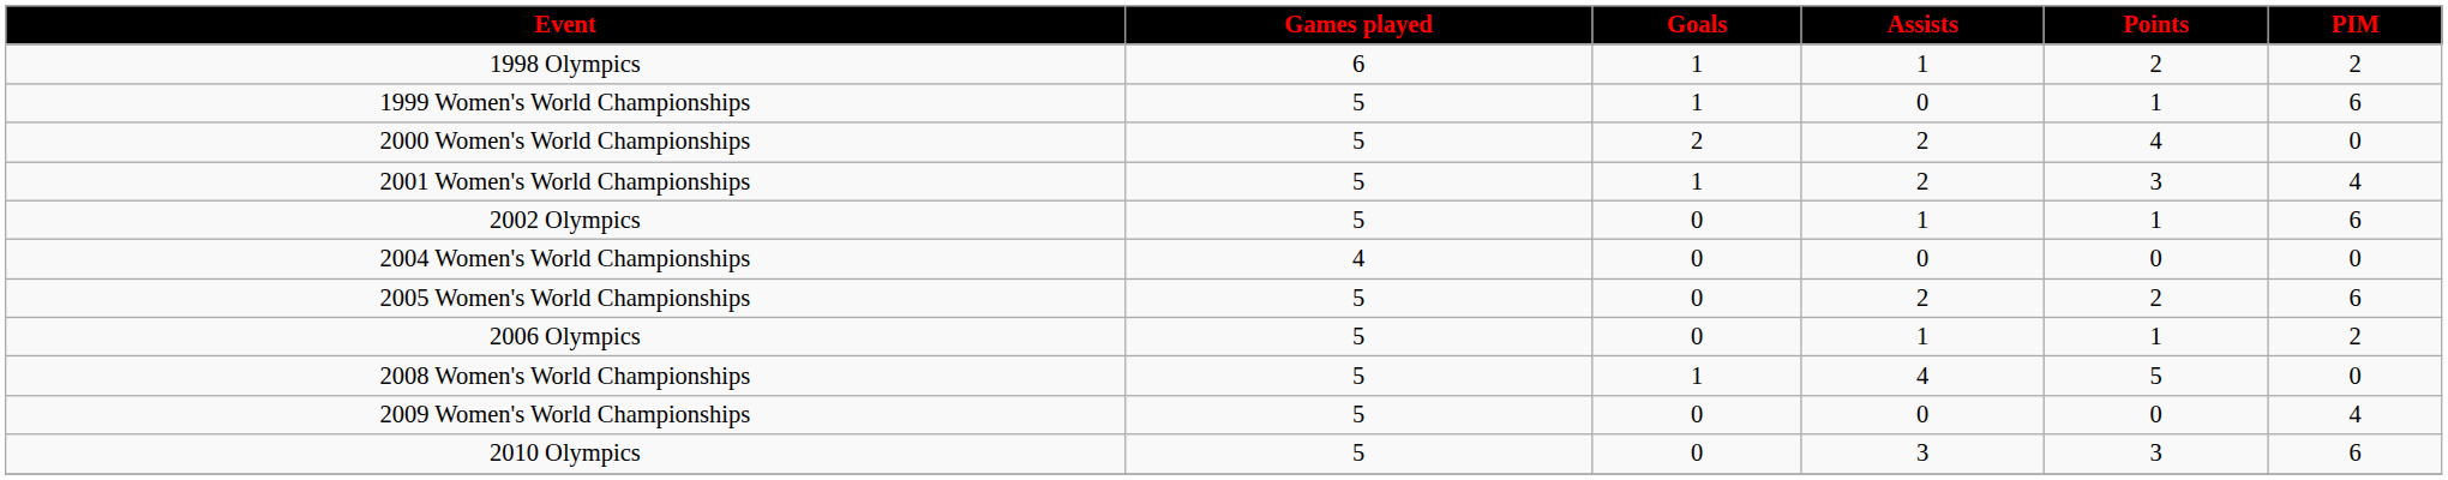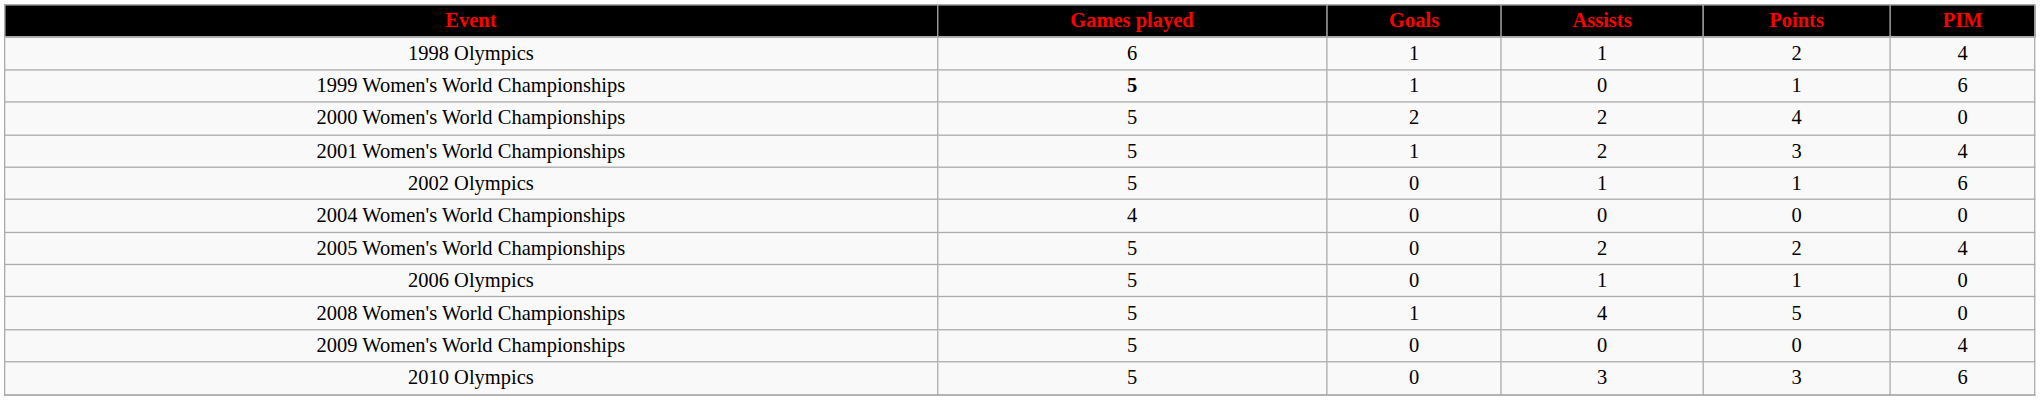1998 Olympics | PIM: 2 -> 4
1999 Women's World Championships | Games played: normal -> bold
2005 Women's World Championships | PIM: 6 -> 4
2006 Olympics | PIM: 2 -> 0
